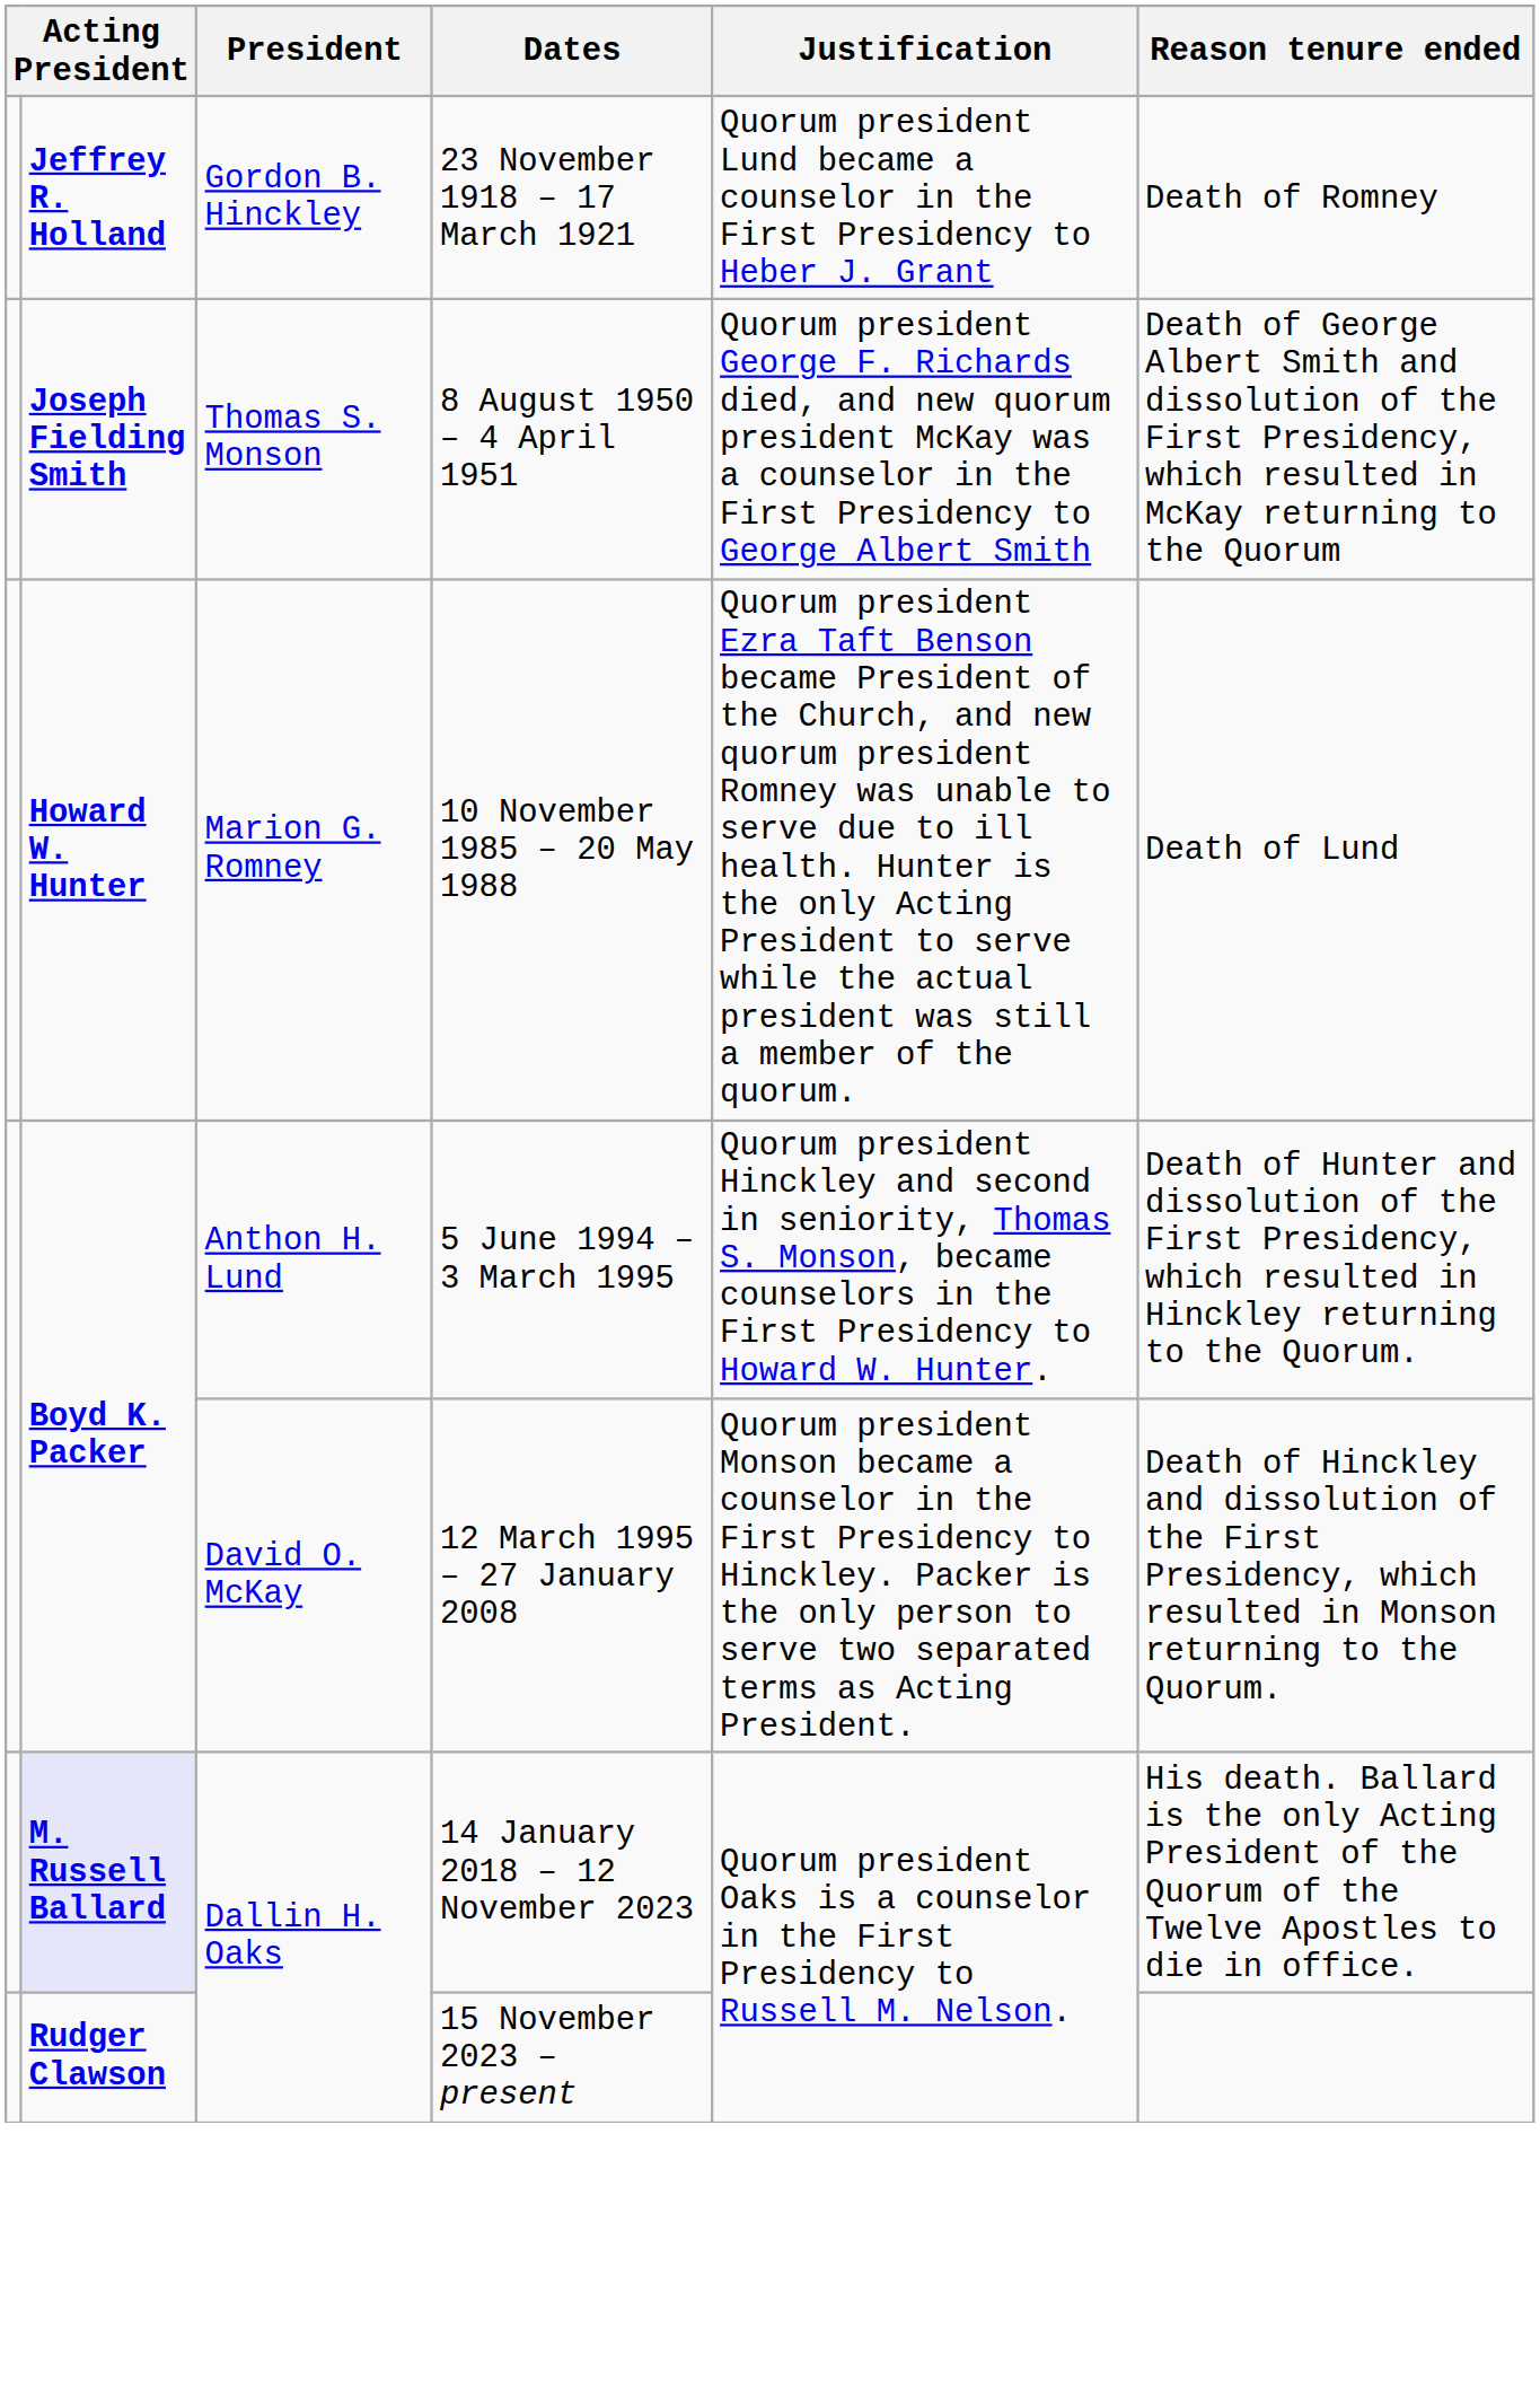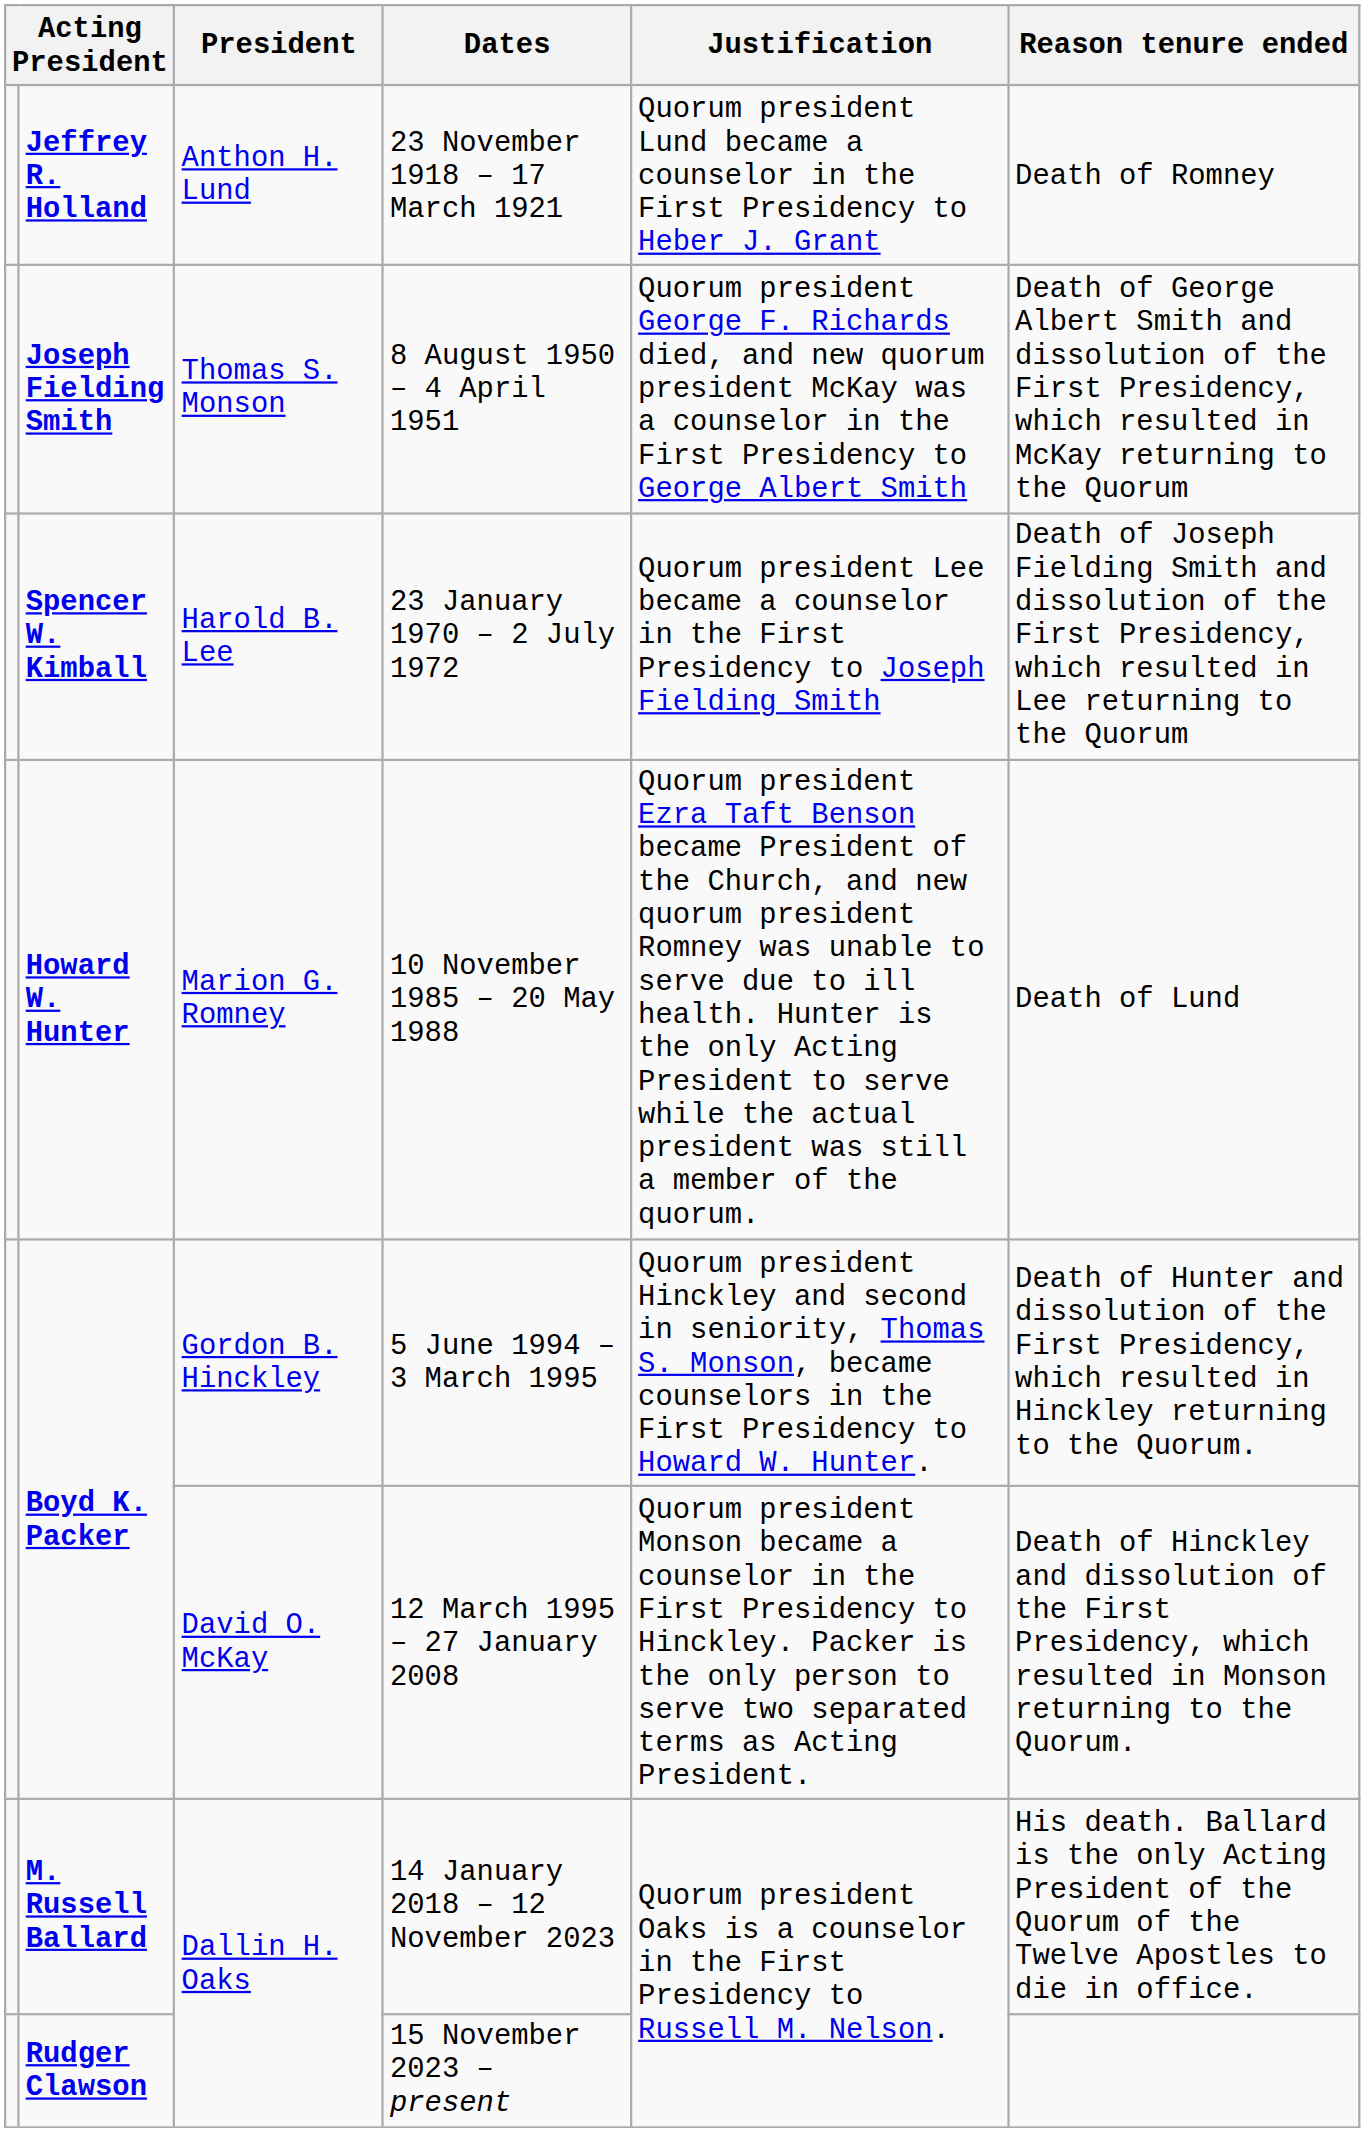23 November 1918 – 17 March 1921 | President: Gordon B. Hinckley -> Anthon H. Lund
+ row: Spencer W. Kimball | Harold B. Lee | 23 January 1970 – 2 July 1972 | Quorum president Lee became a counselor in the First Presidency to Joseph Fielding Smith | Death of Joseph Fielding Smith and dissolution of the First Presidency, which resulted in Lee returning to the Quorum
5 June 1994 – 3 March 1995 | President: Anthon H. Lund -> Gordon B. Hinckley
14 January 2018 – 12 November 2023 | column 2: lavender background -> no background
